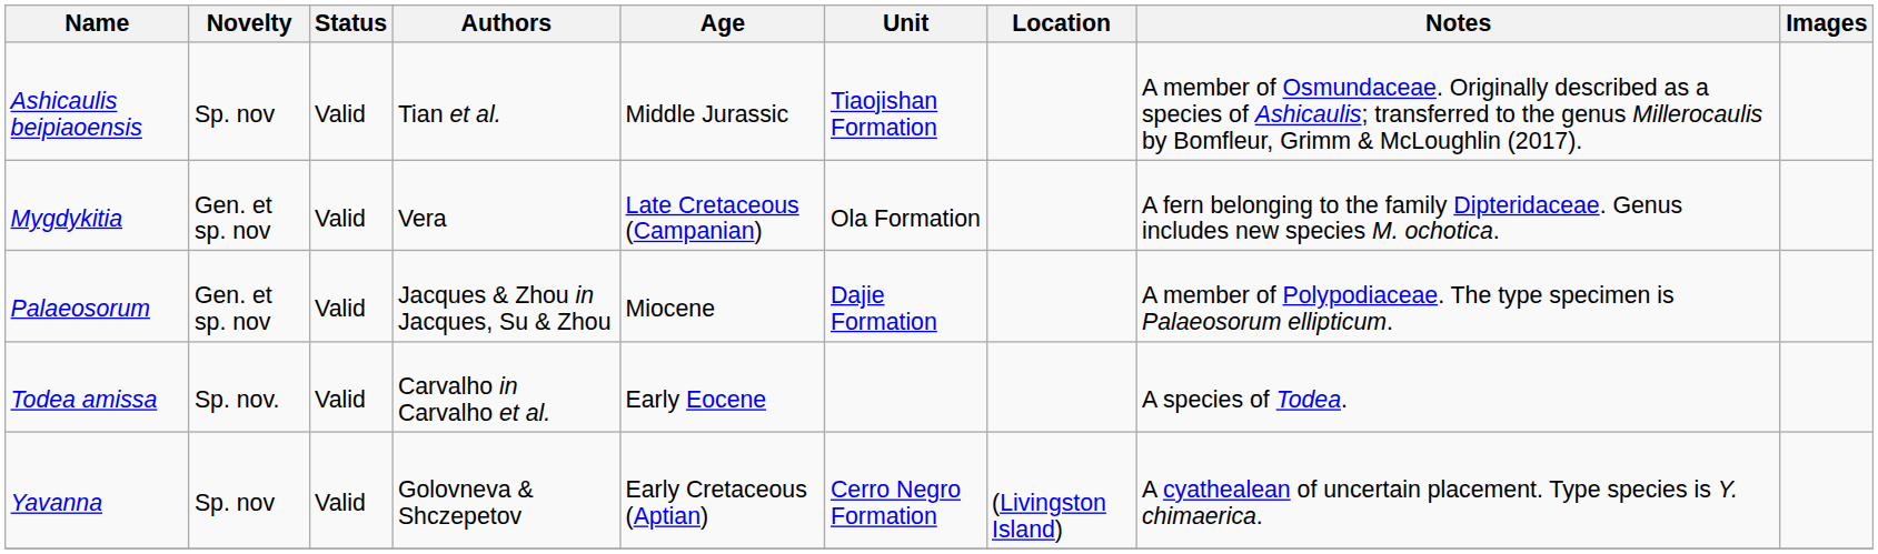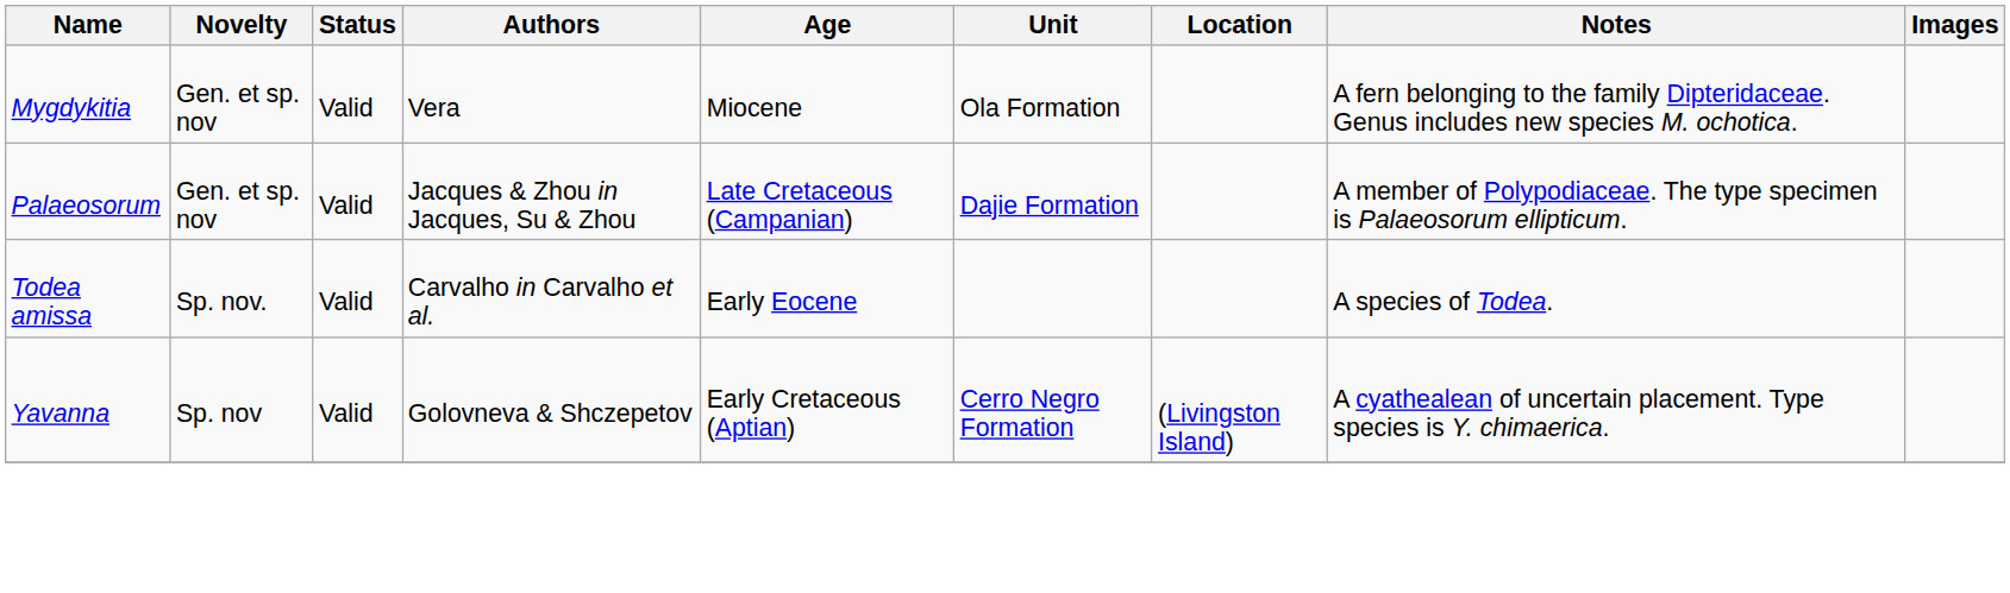- row: Ashicaulis beipiaoensis | Sp. nov | Valid | Tian et al. | Middle Jurassic | Tiaojishan Formation | A member of Osmundaceae. Originally described as a species of Ashicaulis; transferred to the genus Millerocaulis by Bomfleur, Grimm & McLoughlin (2017).
Mygdykitia | Age: Late Cretaceous (Campanian) -> Miocene
Palaeosorum | Age: Miocene -> Late Cretaceous (Campanian)
